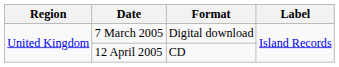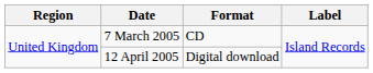7 March 2005 | Format: Digital download -> CD
12 April 2005 | Format: CD -> Digital download
